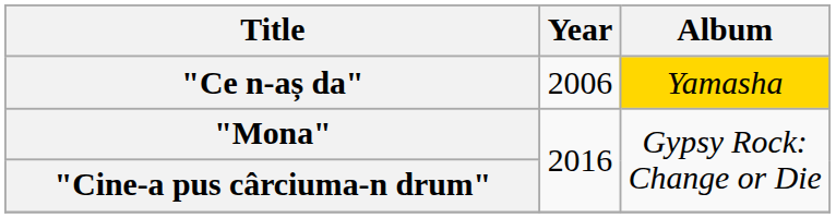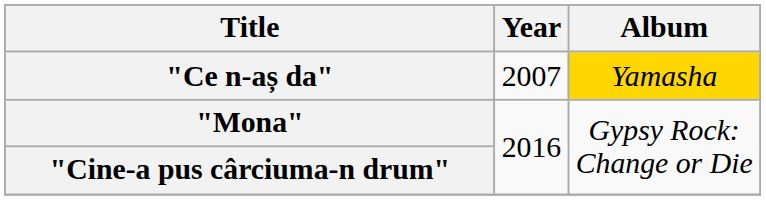"Ce n-aș da" | Year: 2006 -> 2007
